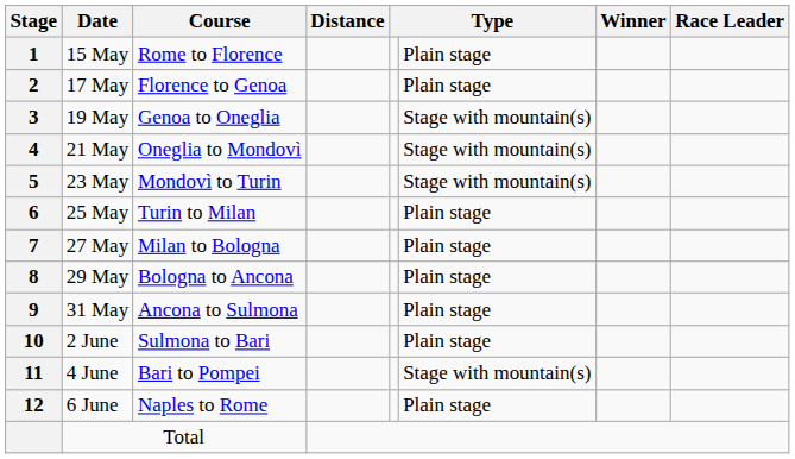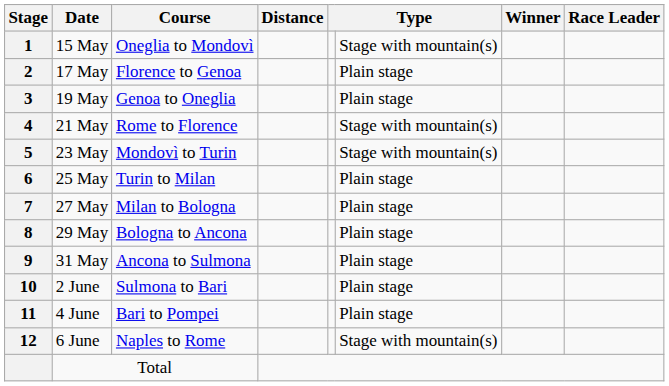15 May | Course: Rome to Florence -> Oneglia to Mondovì
15 May | column 6: Plain stage -> Stage with mountain(s)
19 May | column 6: Stage with mountain(s) -> Plain stage
21 May | Course: Oneglia to Mondovì -> Rome to Florence
4 June | column 6: Stage with mountain(s) -> Plain stage
6 June | column 6: Plain stage -> Stage with mountain(s)
